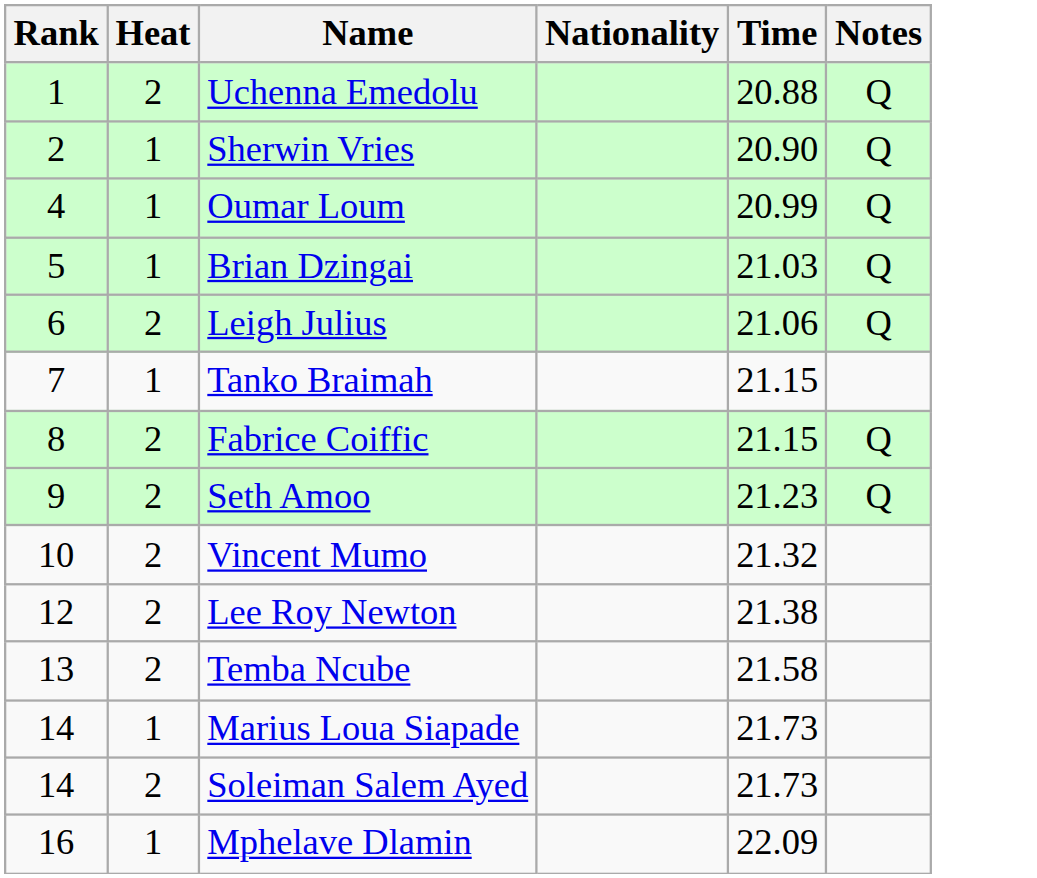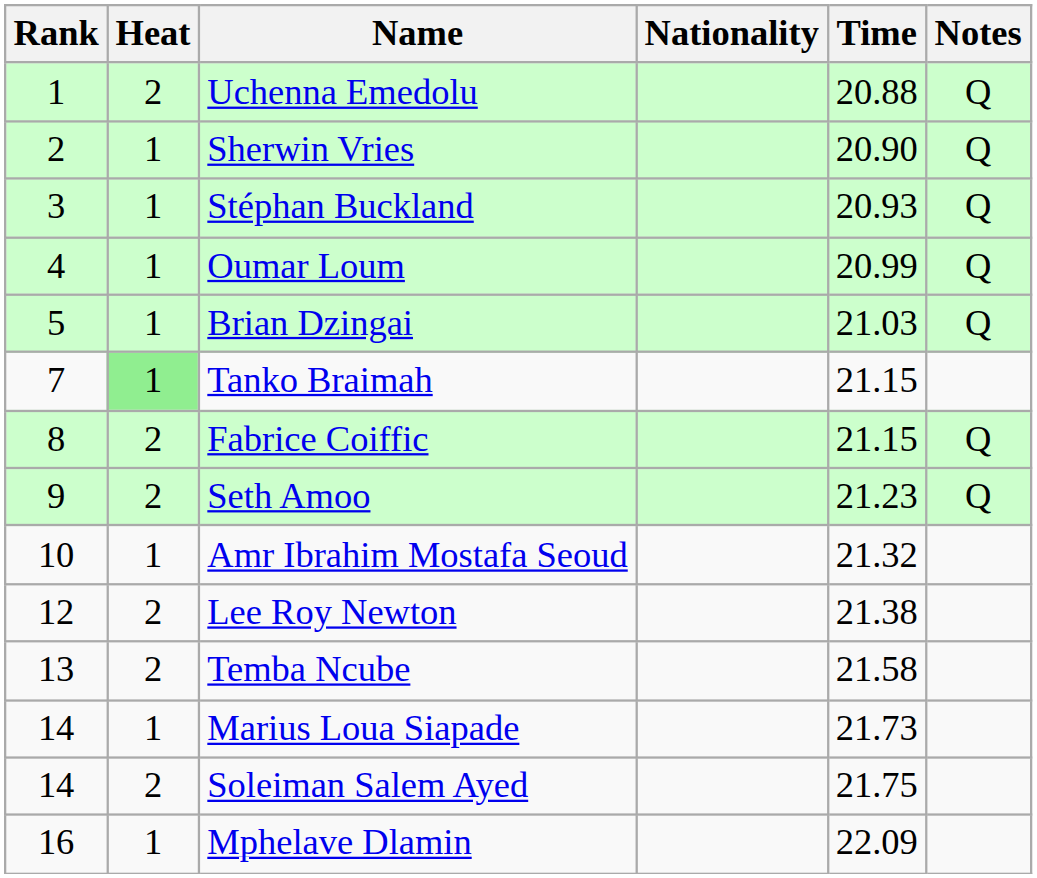+ row: 3 | 1 | Stéphan Buckland | 20.93 | Q
- row: 6 | 2 | Leigh Julius | 21.06 | Q
Tanko Braimah | Heat: no background -> lightgreen background
+ row: 10 | 1 | Amr Ibrahim Mostafa Seoud | 21.32
- row: 10 | 2 | Vincent Mumo | 21.32
Soleiman Salem Ayed | Time: 21.73 -> 21.75
